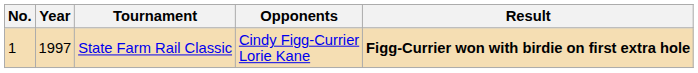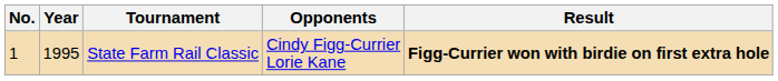State Farm Rail Classic | Year: 1997 -> 1995
